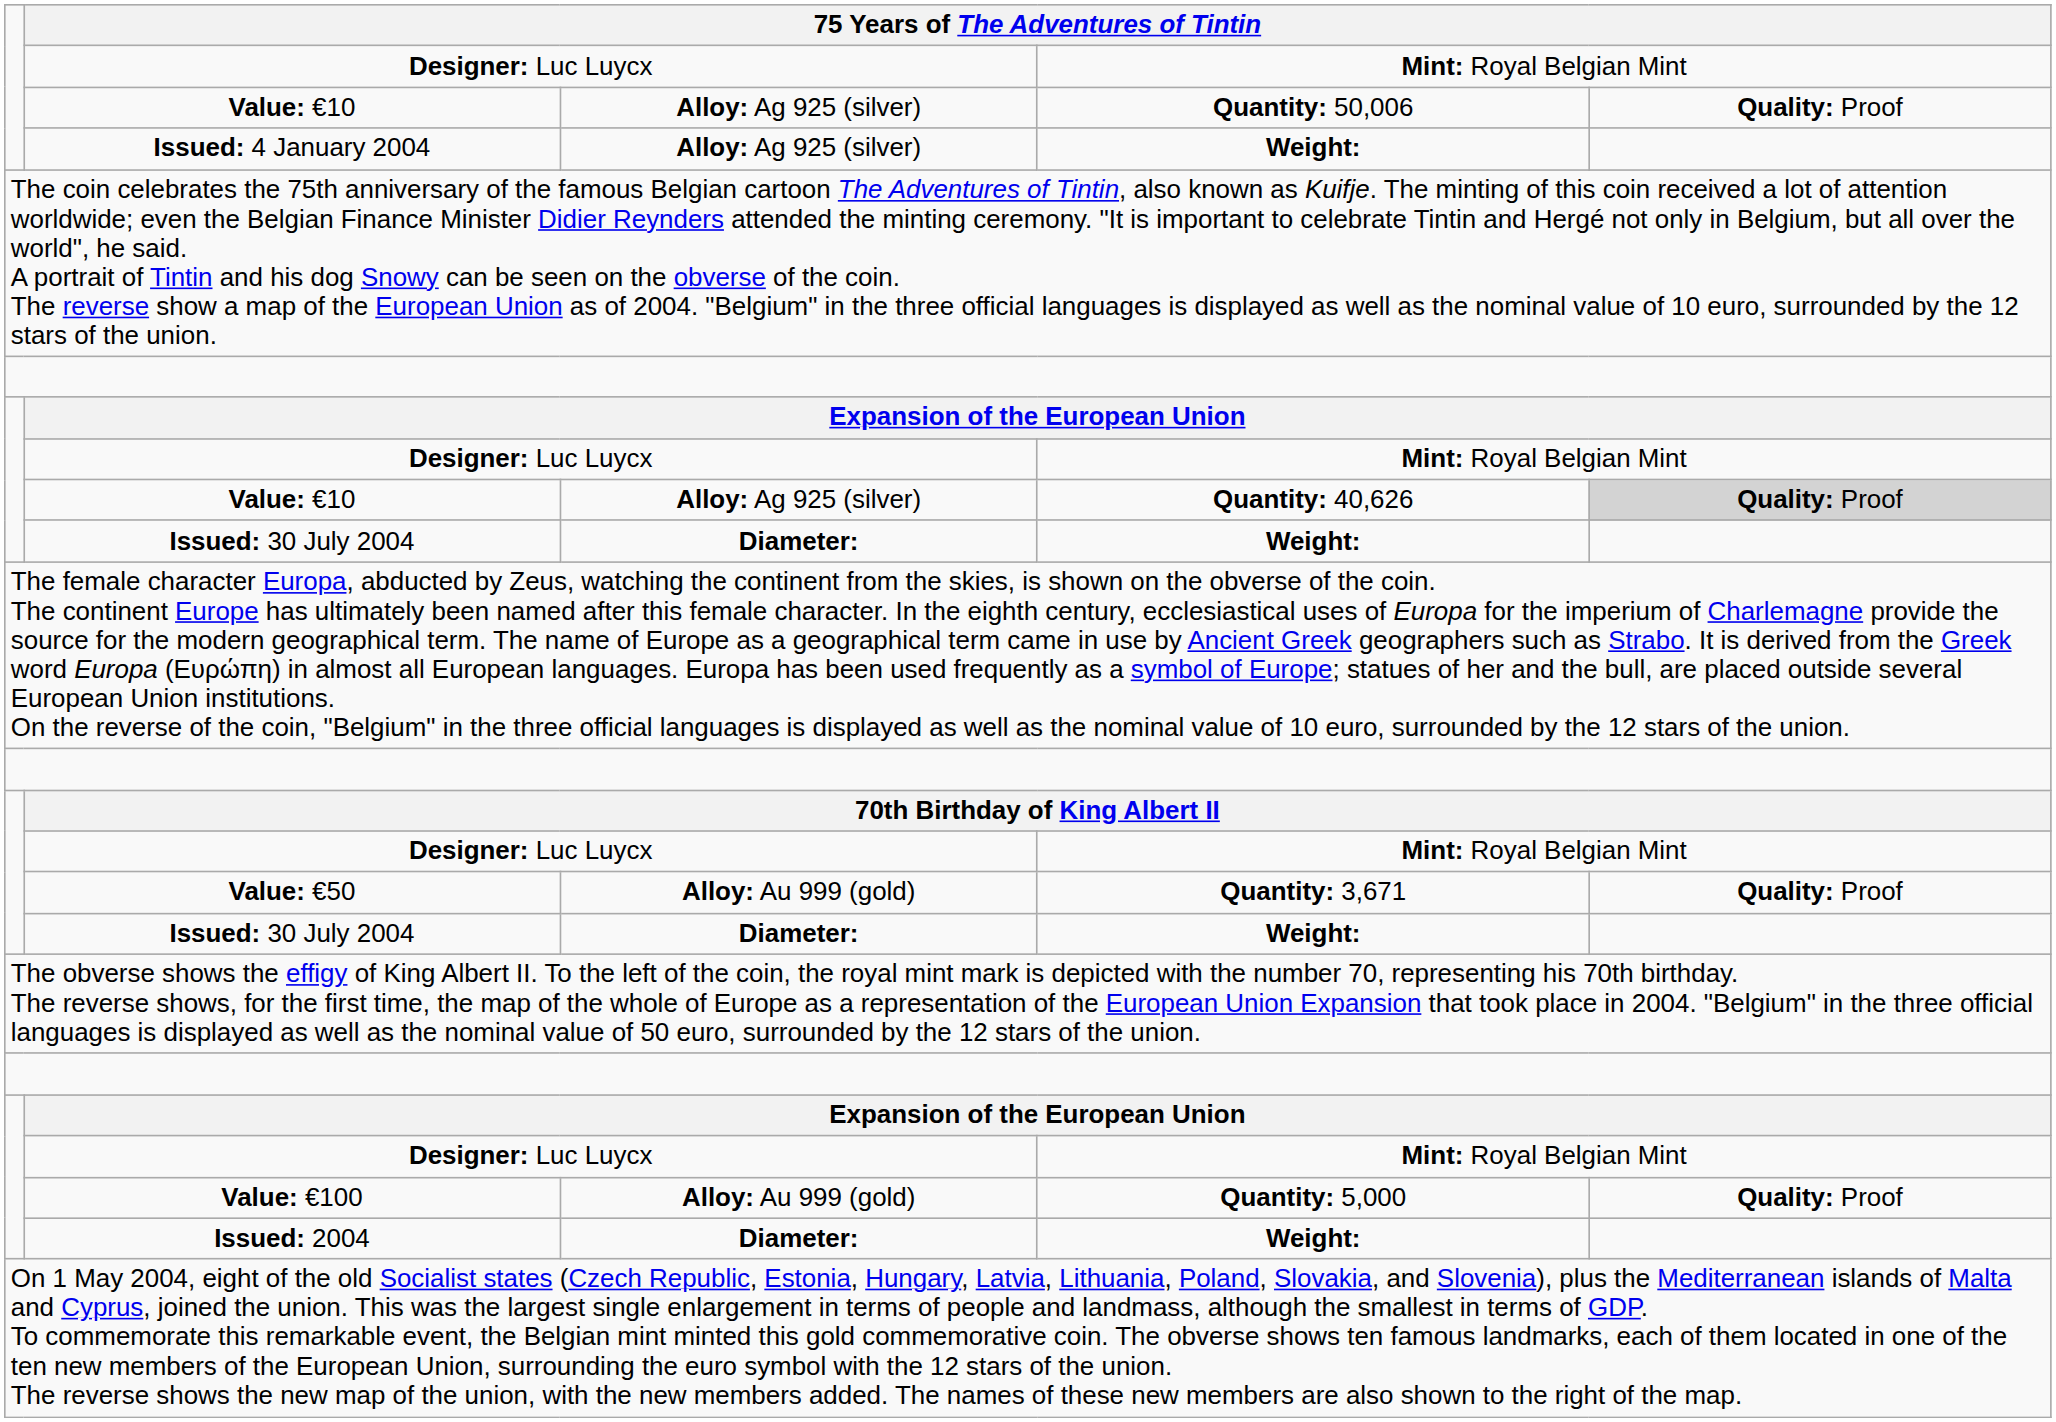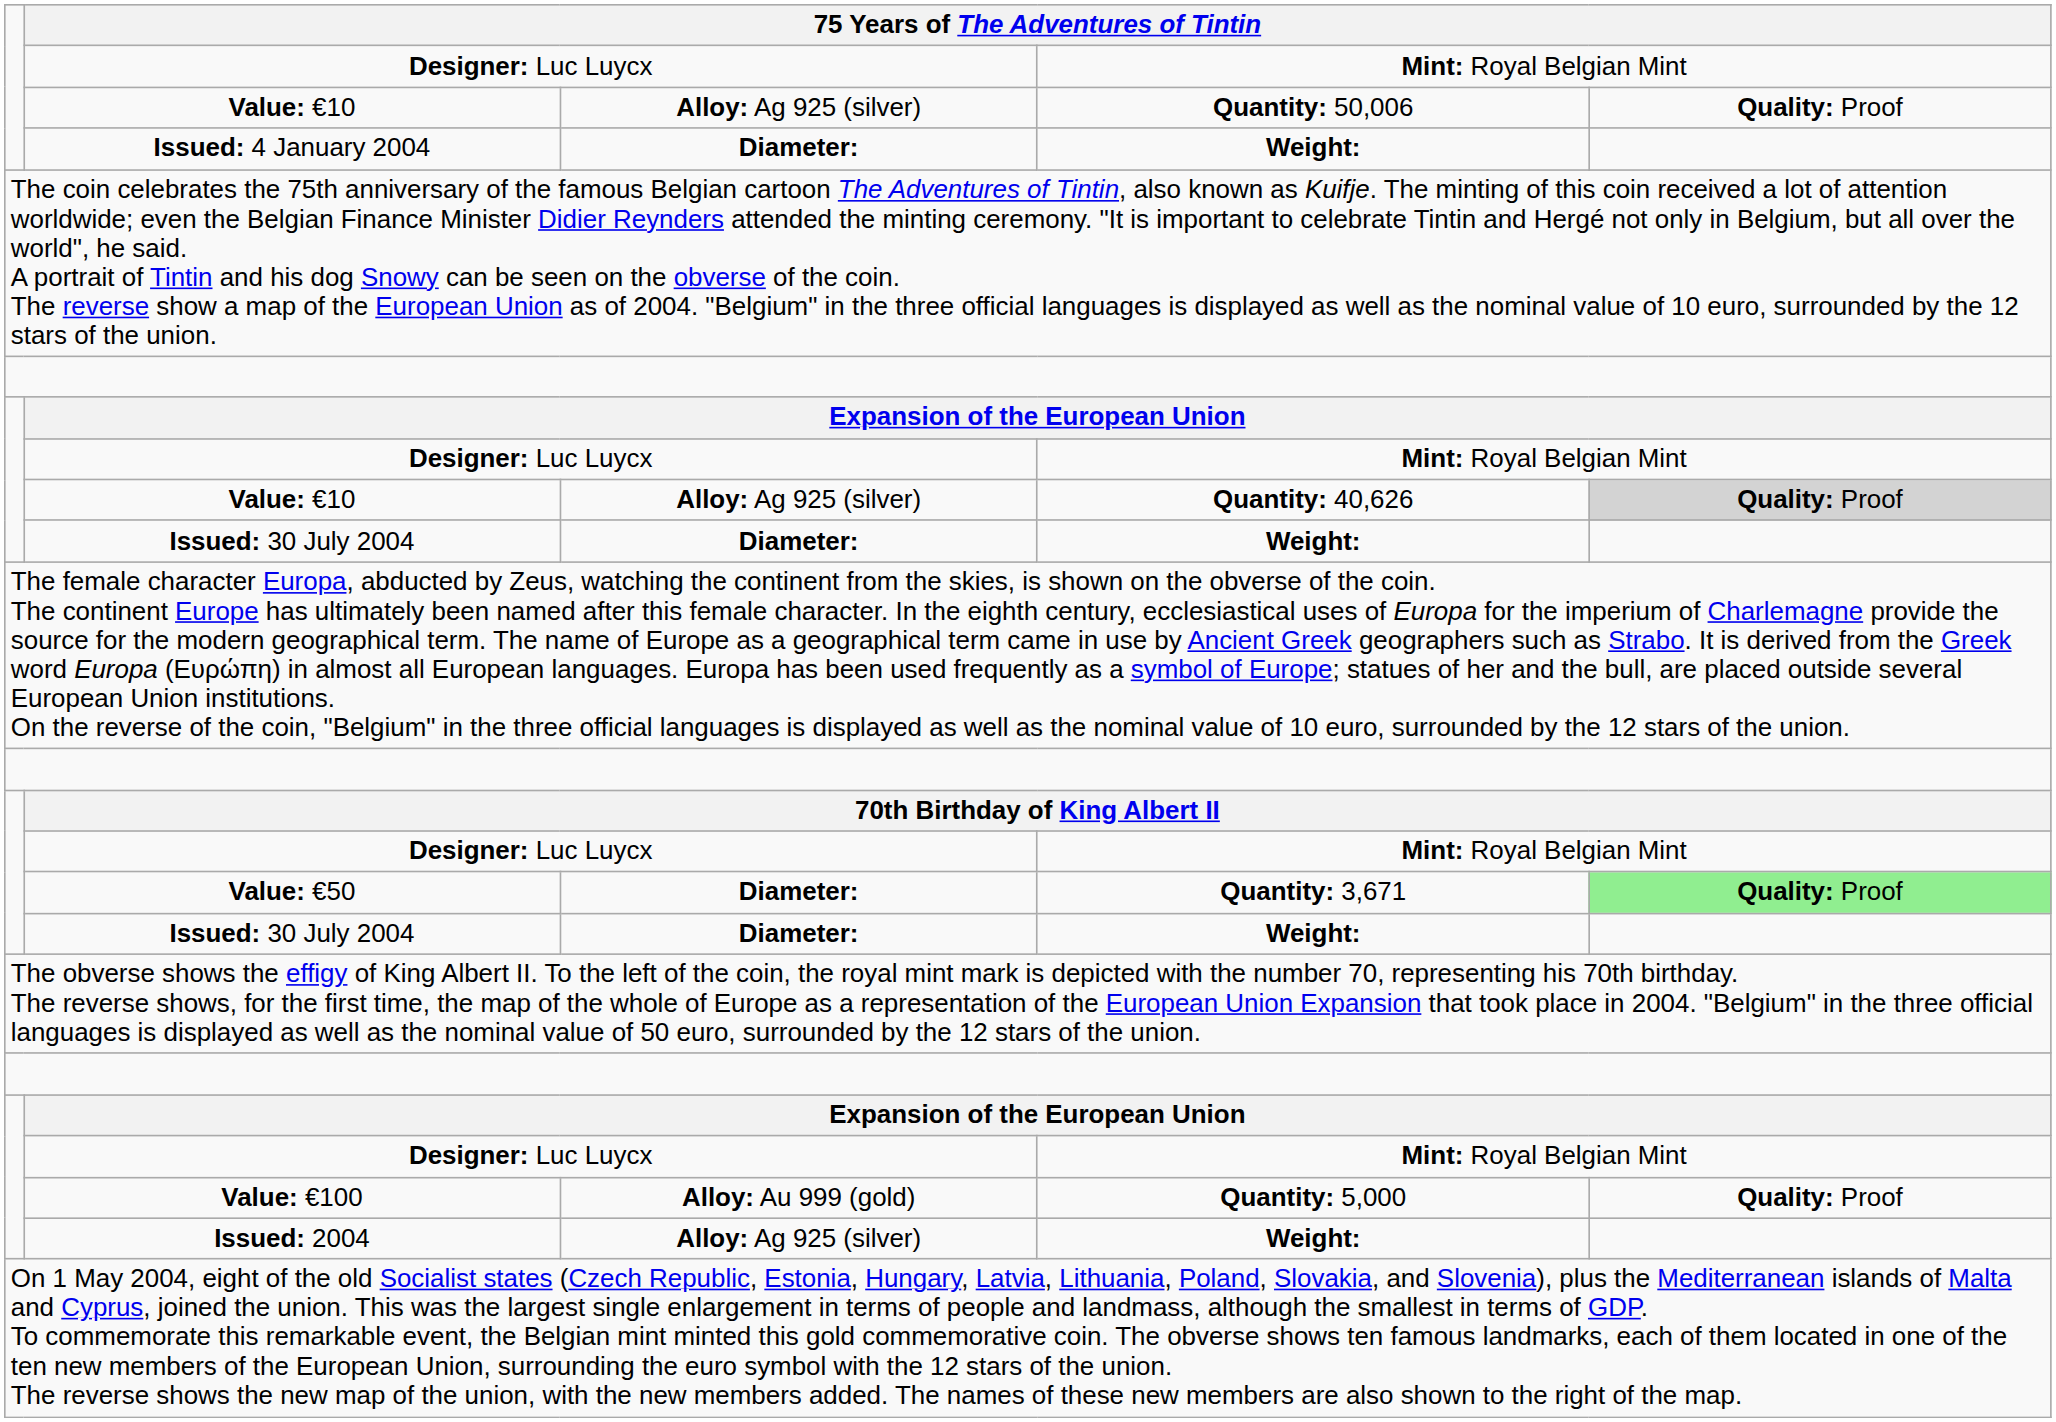Issued: 4 January 2004 | column 3: Alloy: Ag 925 (silver) -> Diameter:
Value: €50 | column 3: Alloy: Au 999 (gold) -> Diameter:
Value: €50 | column 5: no background -> lightgreen background
Issued: 2004 | column 3: Diameter: -> Alloy: Ag 925 (silver)
